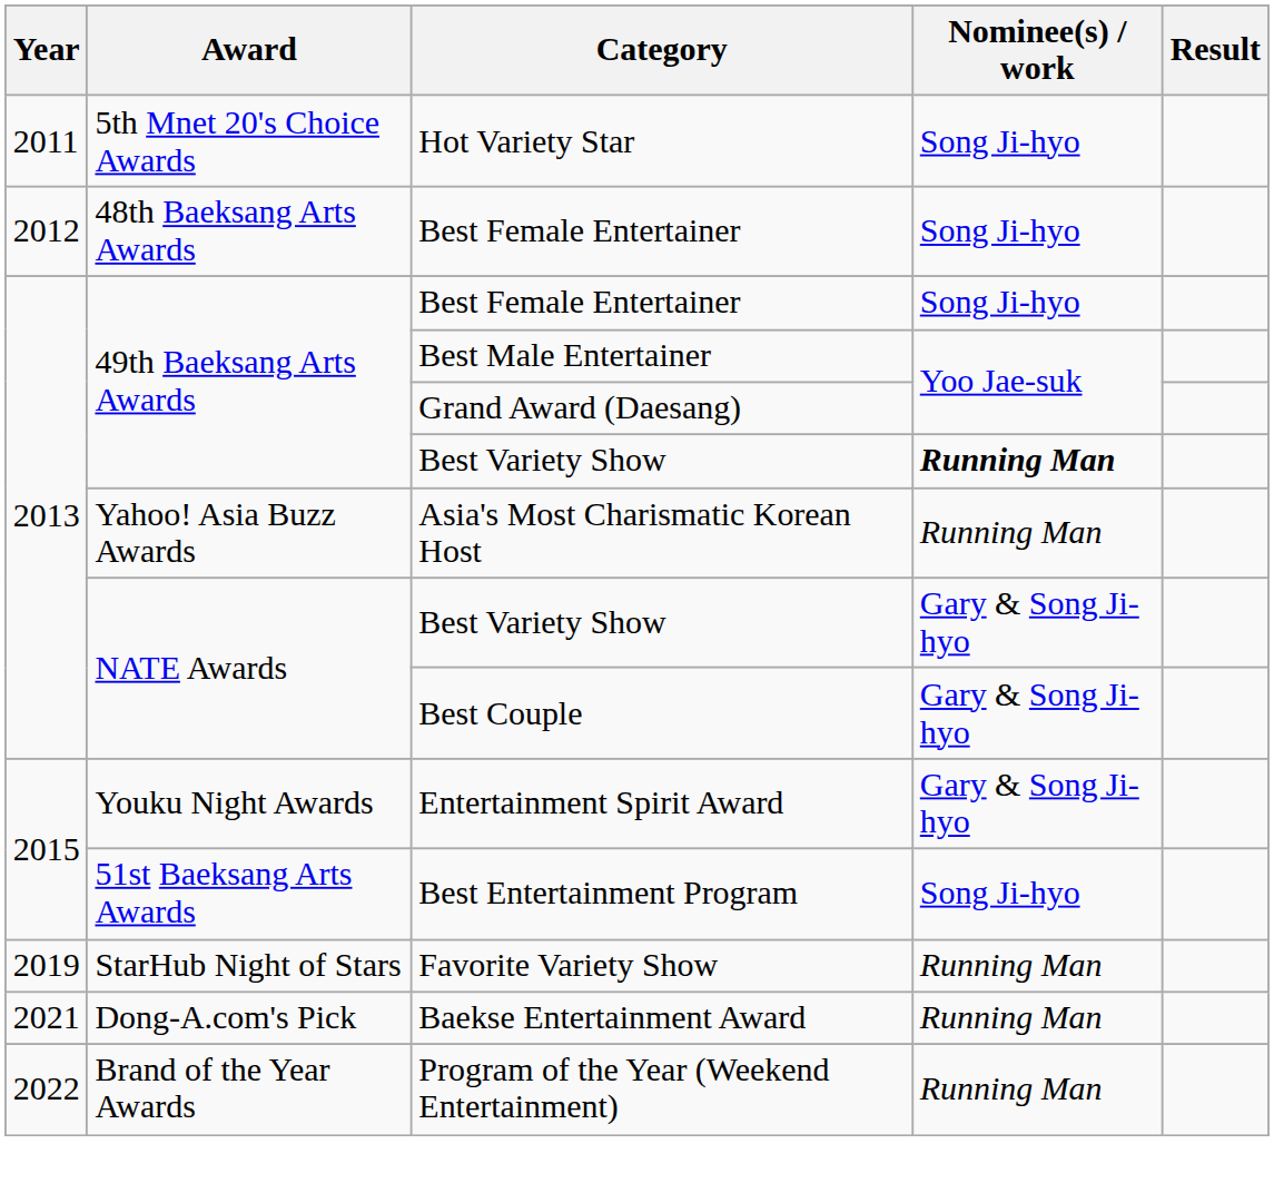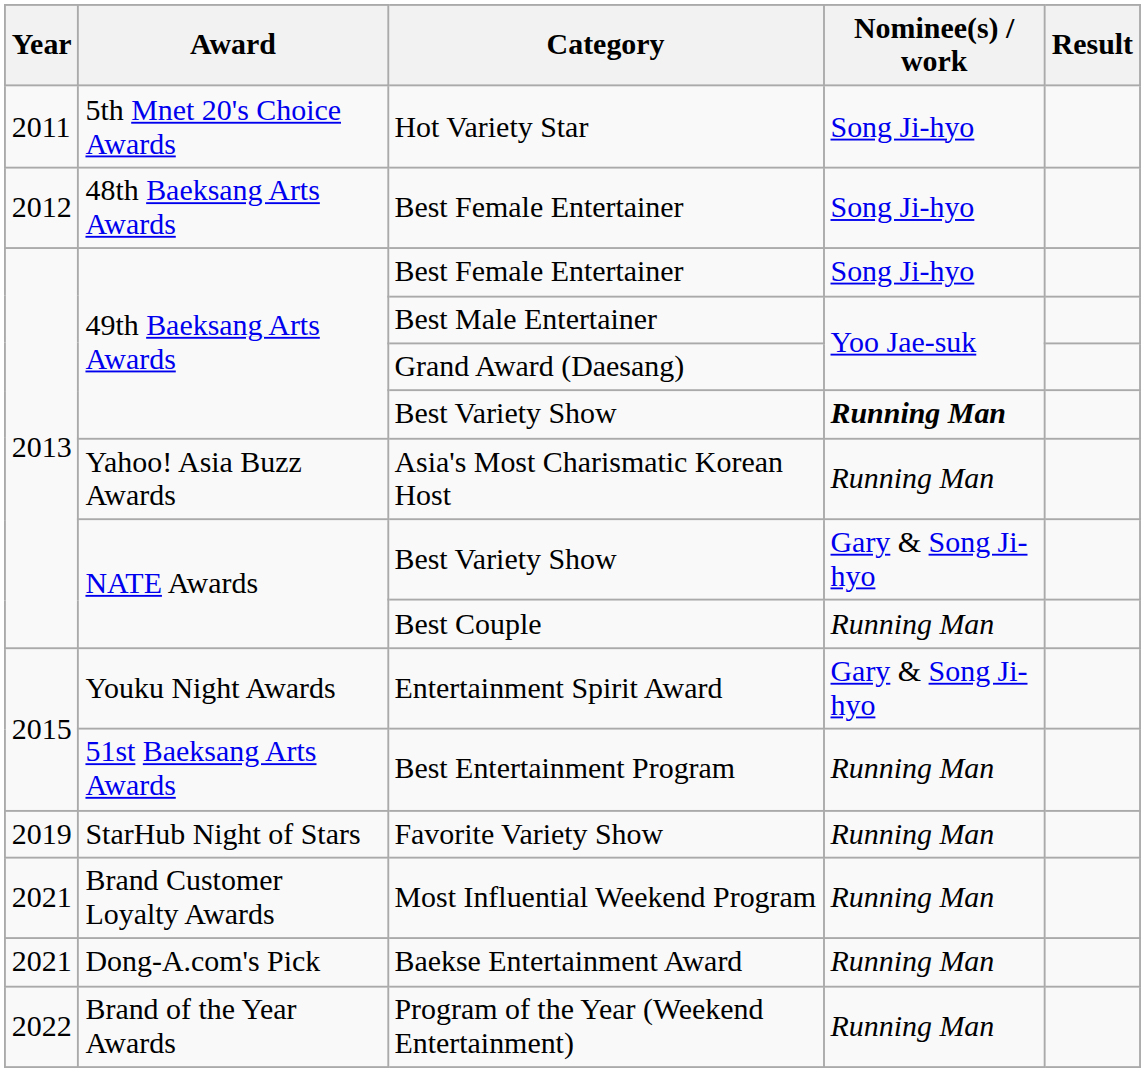Best Couple | Nominee(s) / work: Gary & Song Ji-hyo -> Running Man
Best Entertainment Program | Nominee(s) / work: Song Ji-hyo -> Running Man
+ row: 2021 | Brand Customer Loyalty Awards | Most Influential Weekend Program | Running Man
